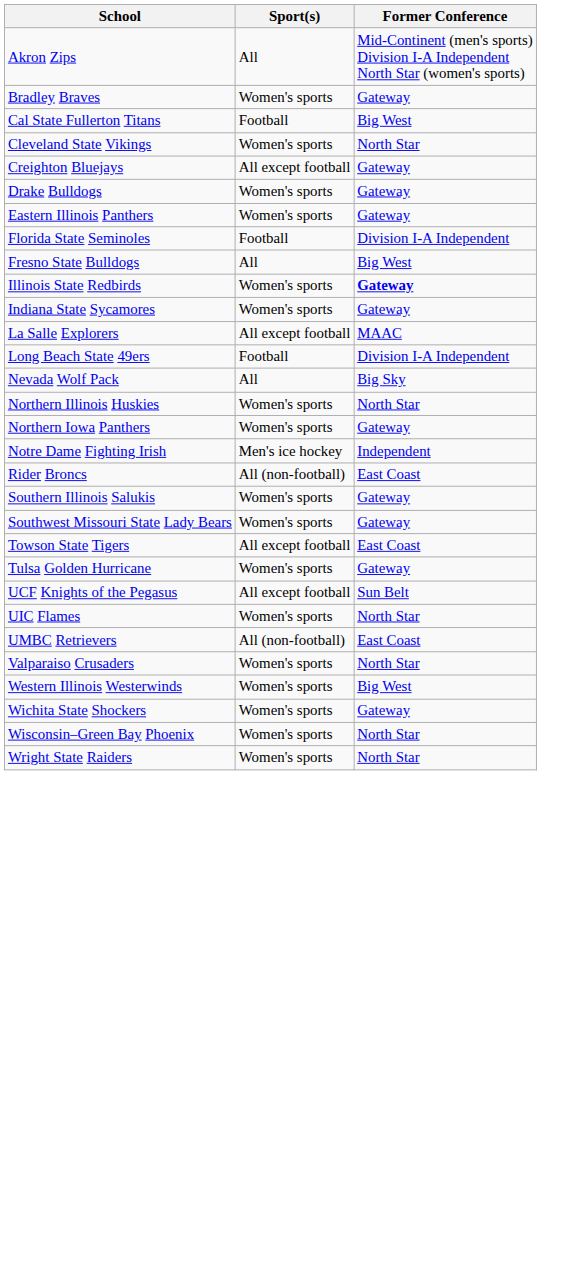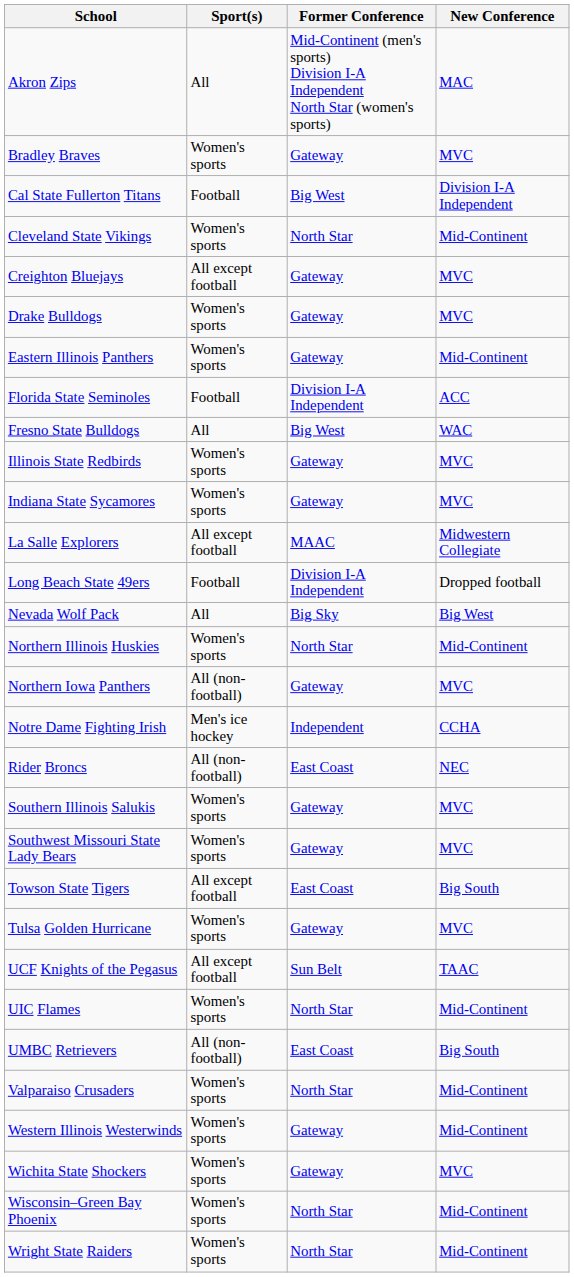+ column: New Conference | MAC | MVC | Division I-A Independent | Mid-Continent | MVC | MVC | Mid-Continent | ACC | WAC | MVC | MVC | Midwestern Collegiate | Dropped football | Big West | Mid-Continent | MVC | CCHA | NEC | MVC | MVC | Big South | MVC | TAAC | Mid-Continent | Big South | Mid-Continent | Mid-Continent | MVC | Mid-Continent | Mid-Continent
Illinois State Redbirds | Former Conference: bold -> normal
Northern Iowa Panthers | Sport(s): Women's sports -> All (non-football)
Western Illinois Westerwinds | Former Conference: Big West -> Gateway
